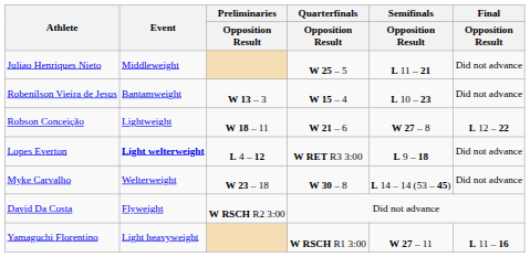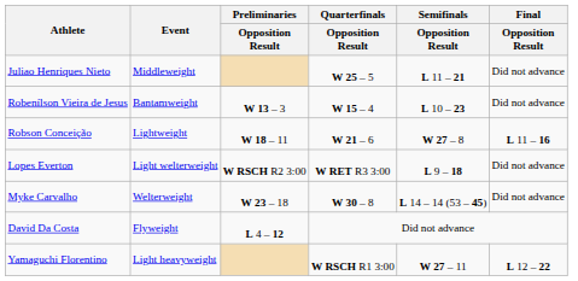Robson Conceição | Final / Opposition Result: L 12 – 22 -> L 11 – 16
Lopes Everton | Event: bold -> normal
Lopes Everton | Preliminaries / Opposition Result: L 4 – 12 -> W RSCH R2 3:00
David Da Costa | Preliminaries / Opposition Result: W RSCH R2 3:00 -> L 4 – 12
Yamaguchi Florentino | Final / Opposition Result: L 11 – 16 -> L 12 – 22
